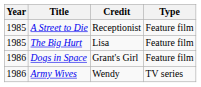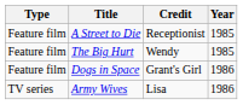columns swapped: Year <-> Type
The Big Hurt | Credit: Lisa -> Wendy
Army Wives | Credit: Wendy -> Lisa
